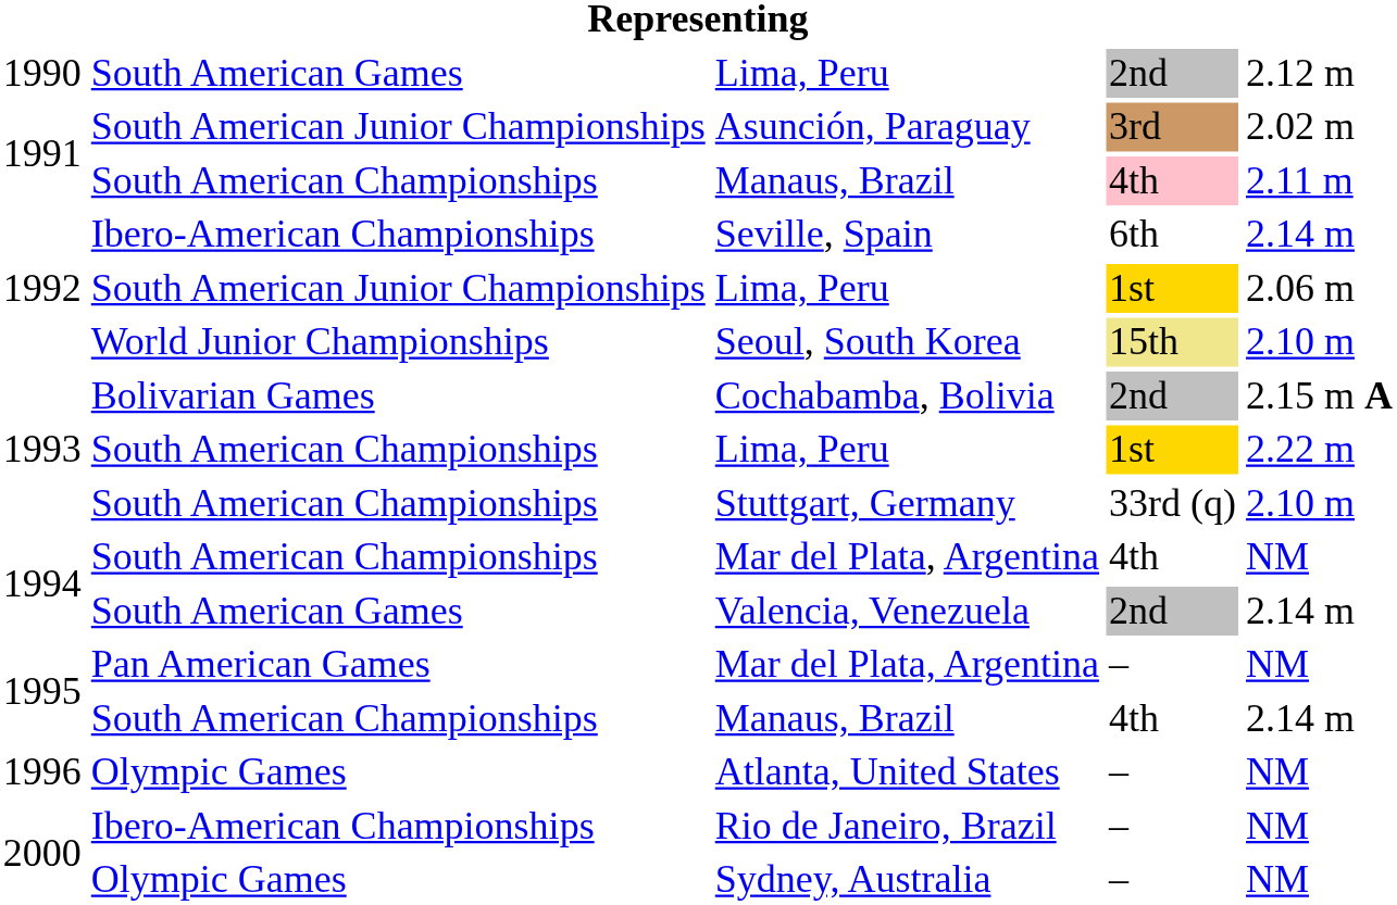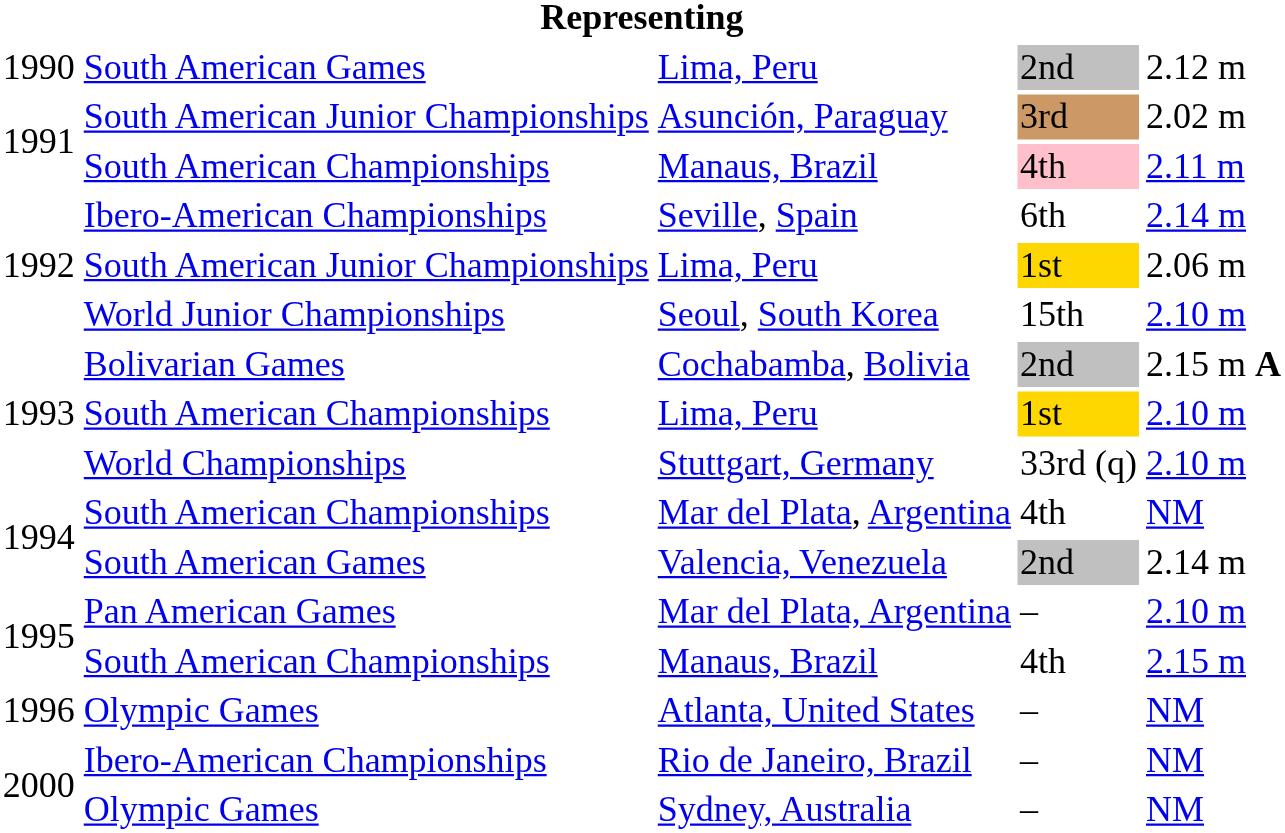Seoul, South Korea | column 4: khaki background -> no background
1993 / Lima, Peru | column 5: 2.22 m -> 2.10 m
Stuttgart, Germany | column 2: South American Championships -> World Championships
1995 / Mar del Plata, Argentina | column 5: NM -> 2.10 m
1995 / Manaus, Brazil | column 5: 2.14 m -> 2.15 m
